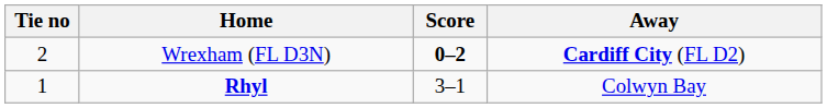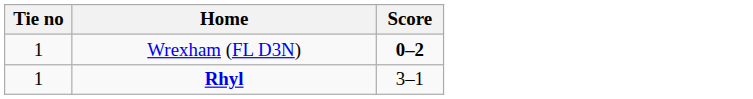- column: Away | Cardiff City (FL D2) | Colwyn Bay
Wrexham (FL D3N) | Tie no: 2 -> 1
